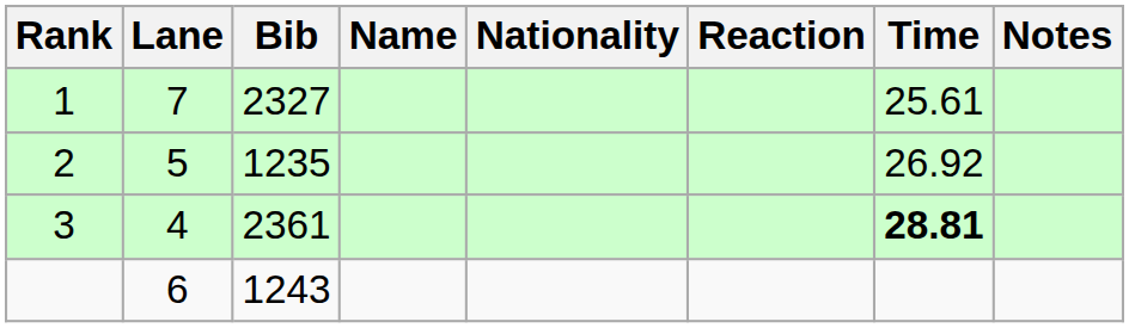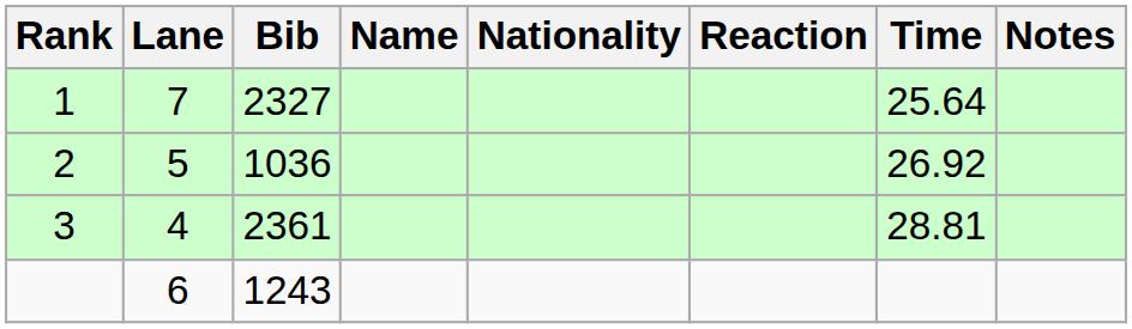1 | Time: 25.61 -> 25.64
2 | Bib: 1235 -> 1036
3 | Time: bold -> normal
